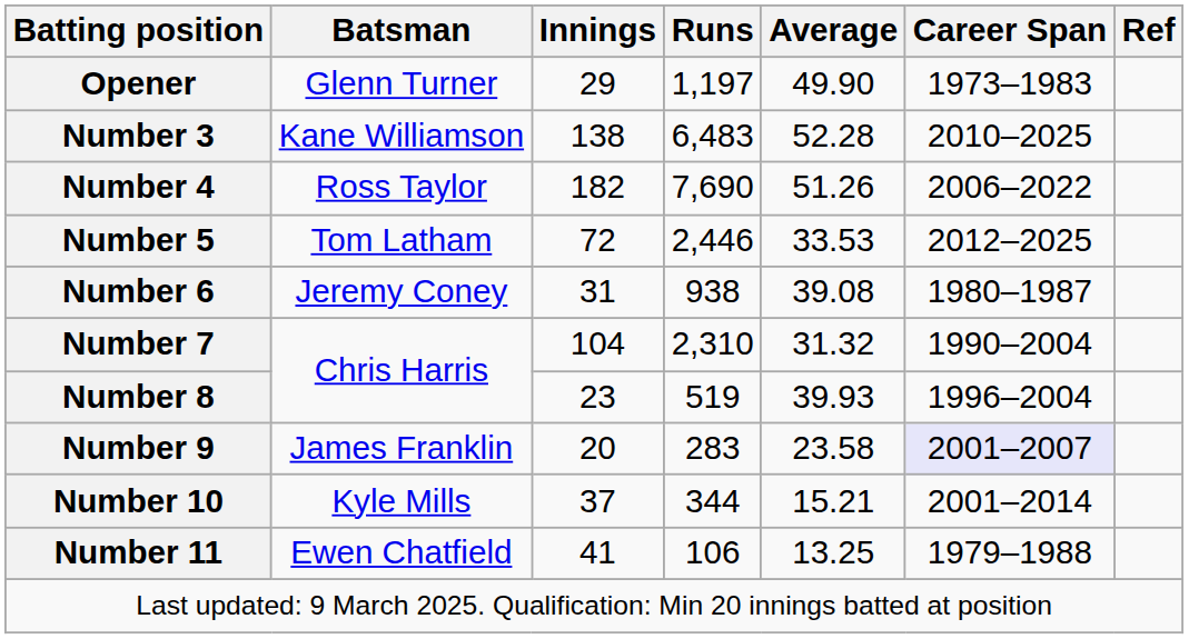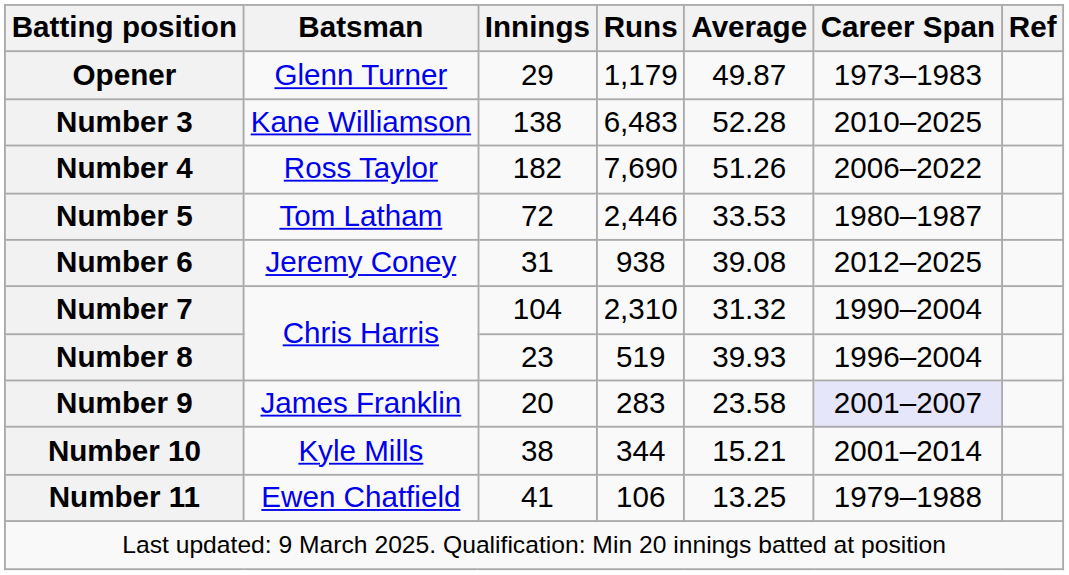Opener | Runs: 1,197 -> 1,179
Opener | Average: 49.90 -> 49.87
Number 5 | Career Span: 2012–2025 -> 1980–1987
Number 6 | Career Span: 1980–1987 -> 2012–2025
Number 10 | Innings: 37 -> 38
